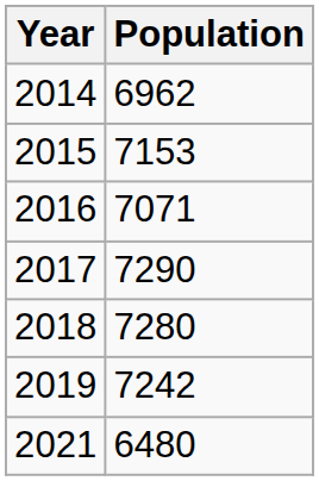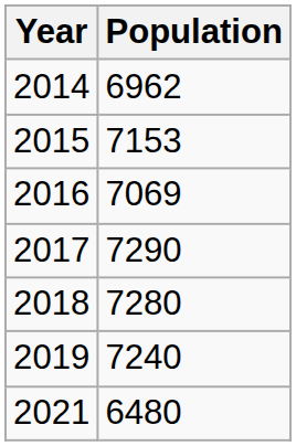2016 | Population: 7071 -> 7069
2019 | Population: 7242 -> 7240
